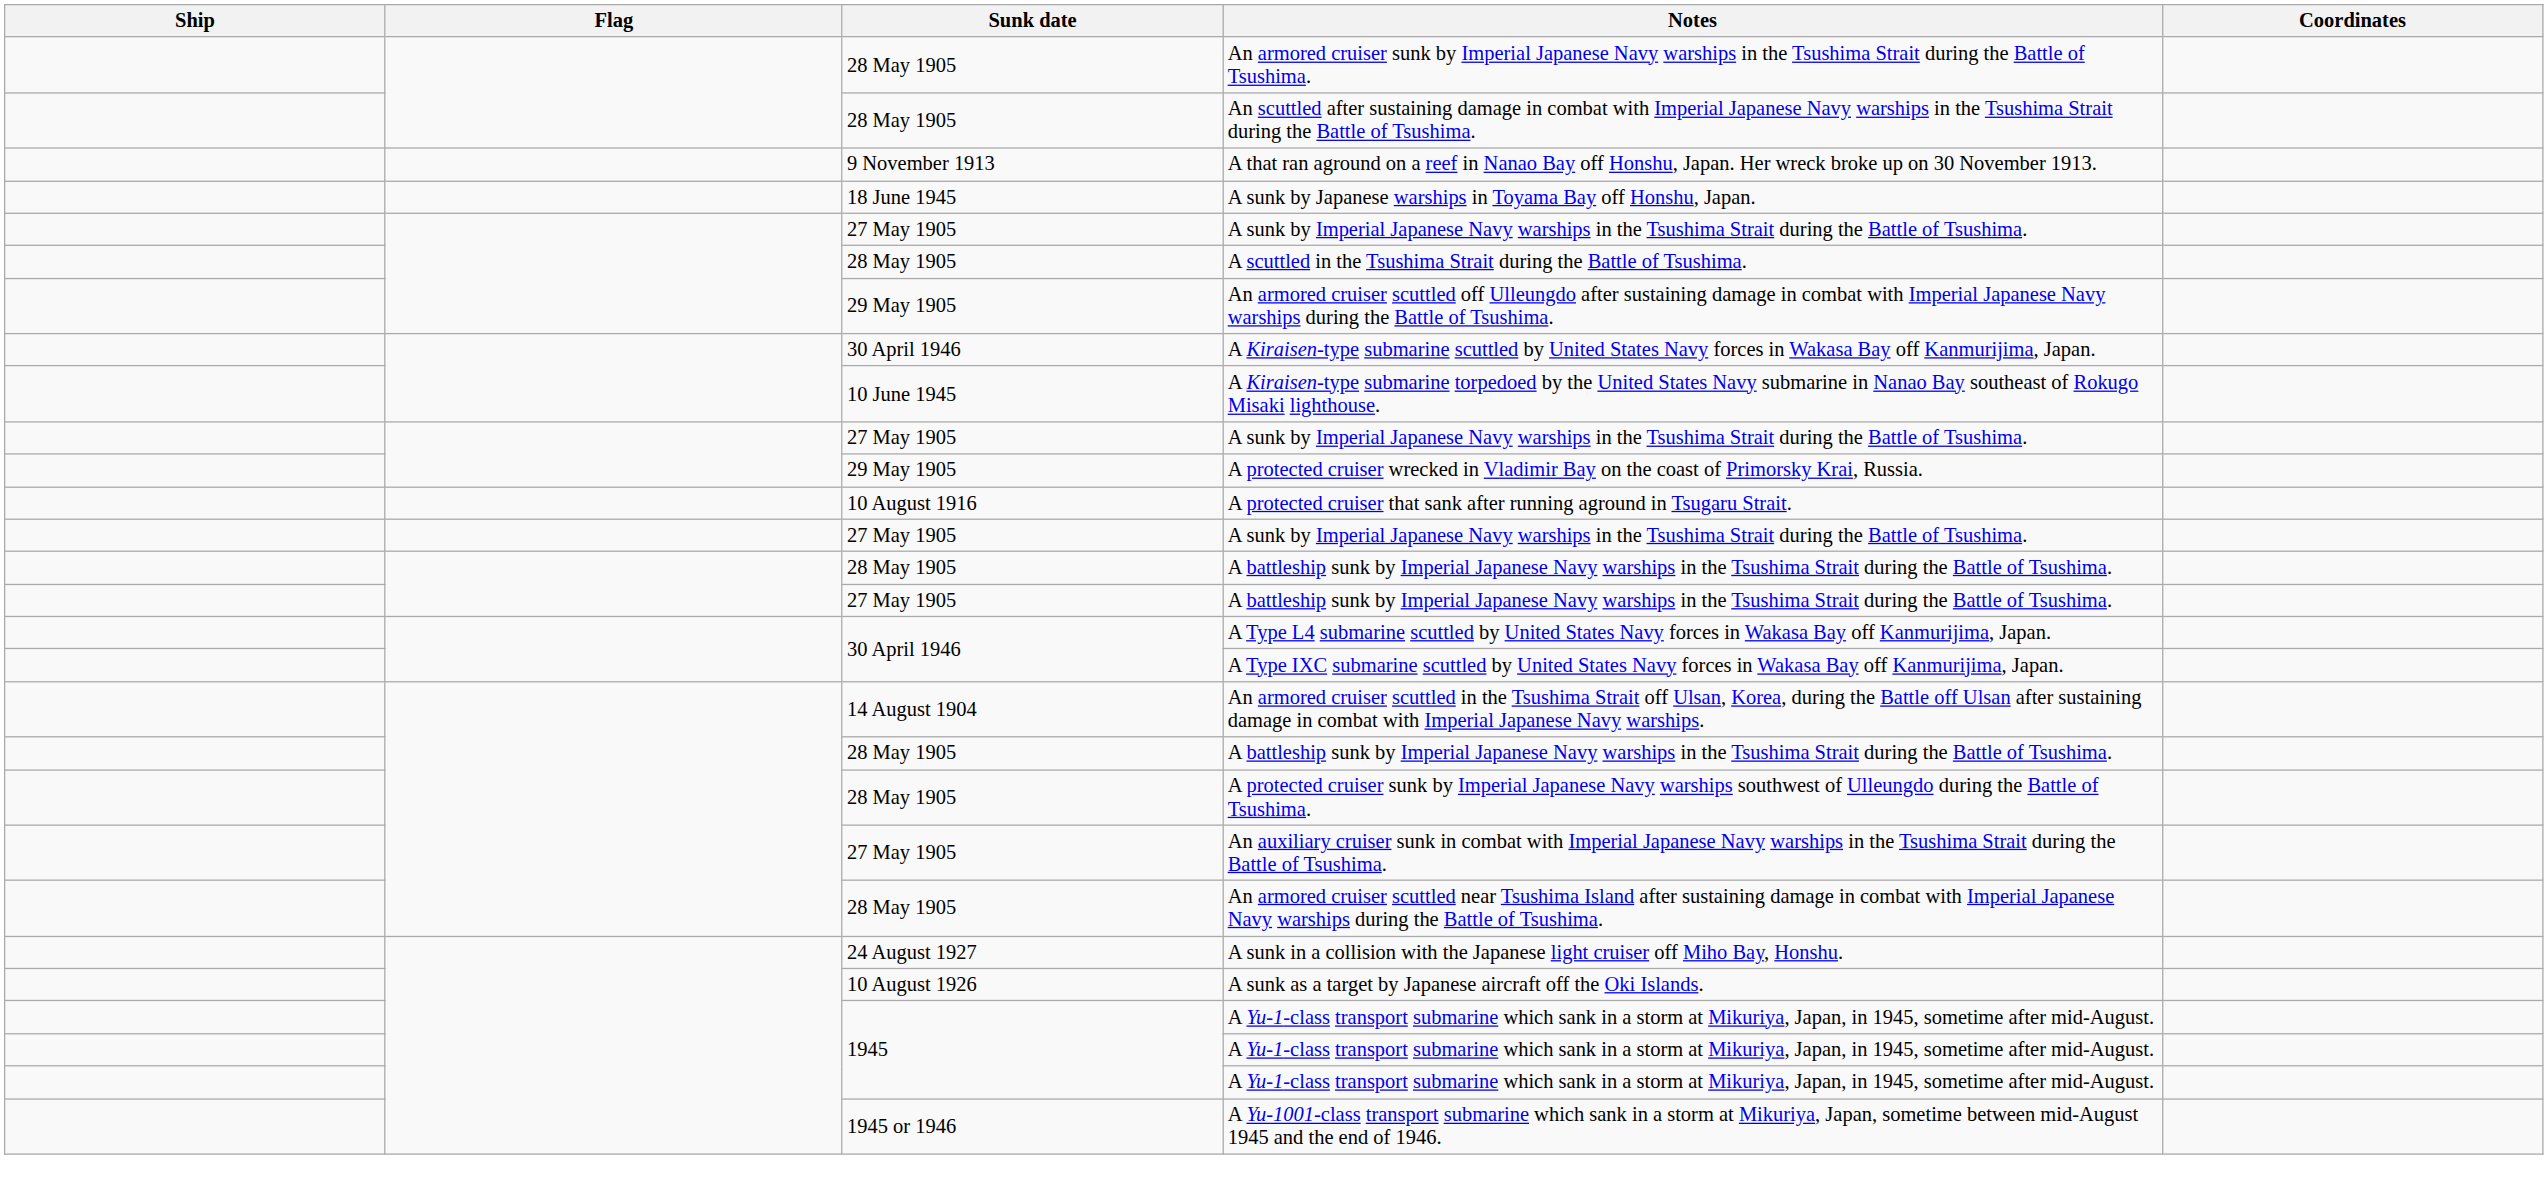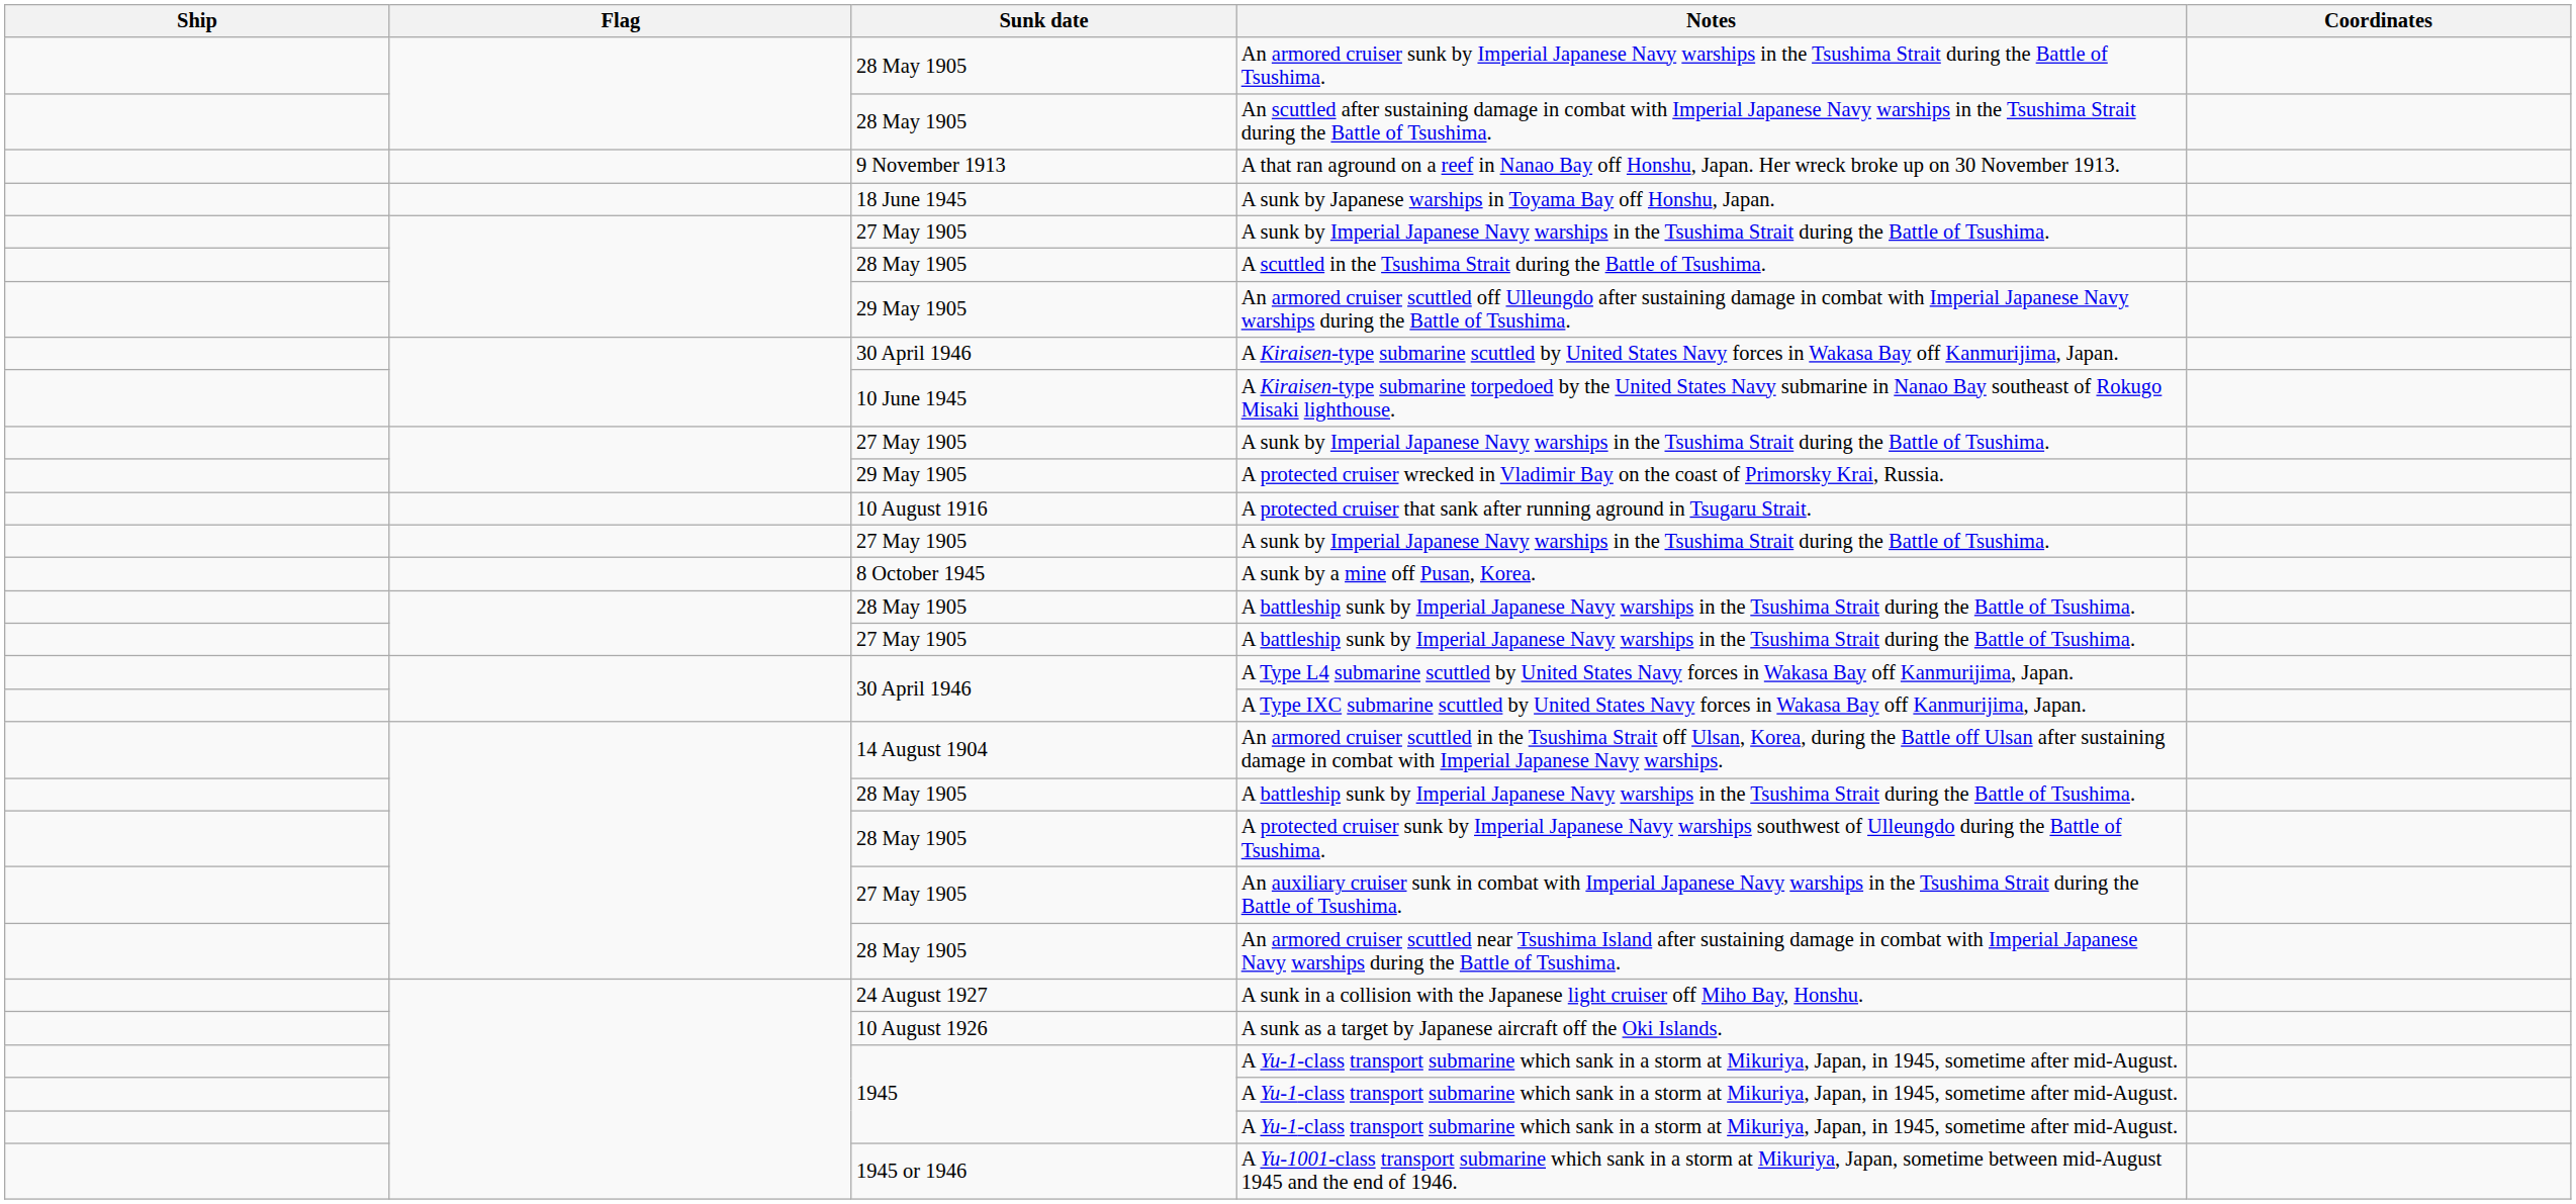+ row: 8 October 1945 | A sunk by a mine off Pusan, Korea.
